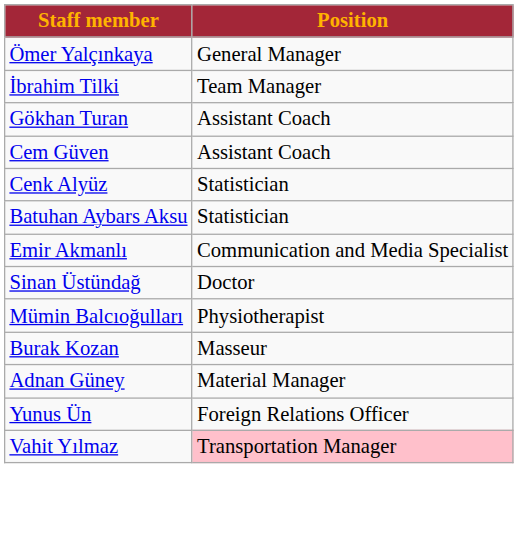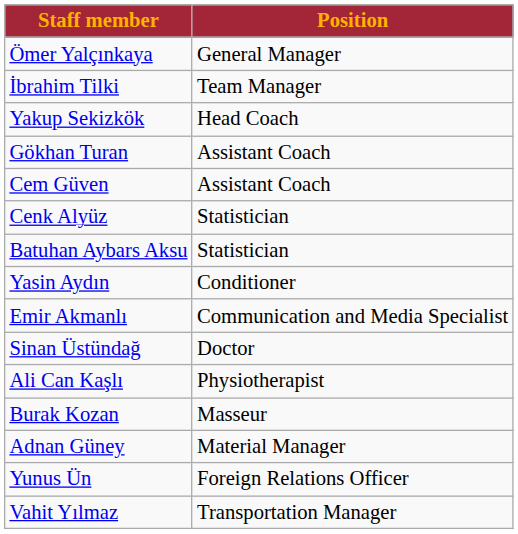+ row: Yakup Sekizkök | Head Coach
+ row: Yasin Aydın | Conditioner
- row: Mümin Balcıoğulları | Physiotherapist
+ row: Ali Can Kaşlı | Physiotherapist
Vahit Yılmaz | Position: pink background -> no background
